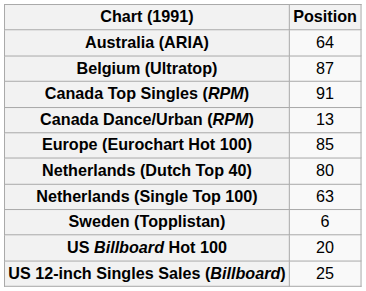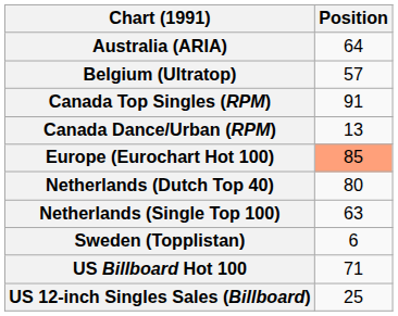Belgium (Ultratop) | Position: 87 -> 57
Europe (Eurochart Hot 100) | Position: no background -> lightsalmon background
US Billboard Hot 100 | Position: 20 -> 71
